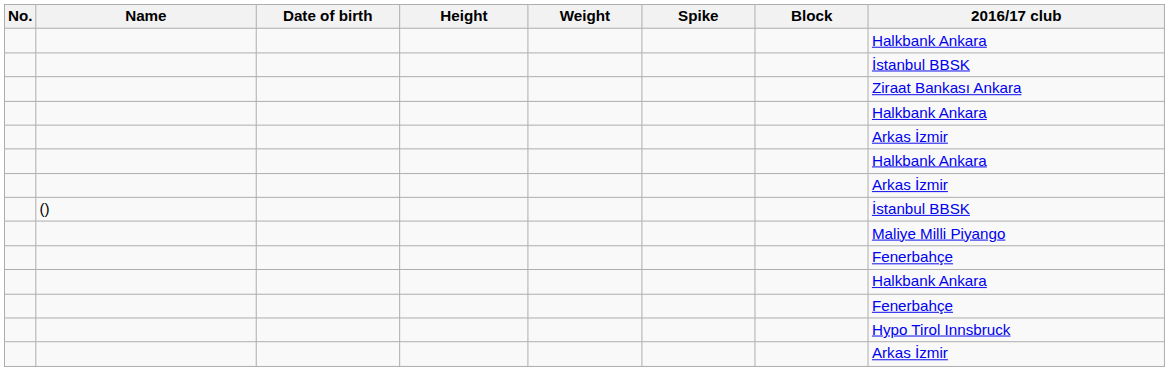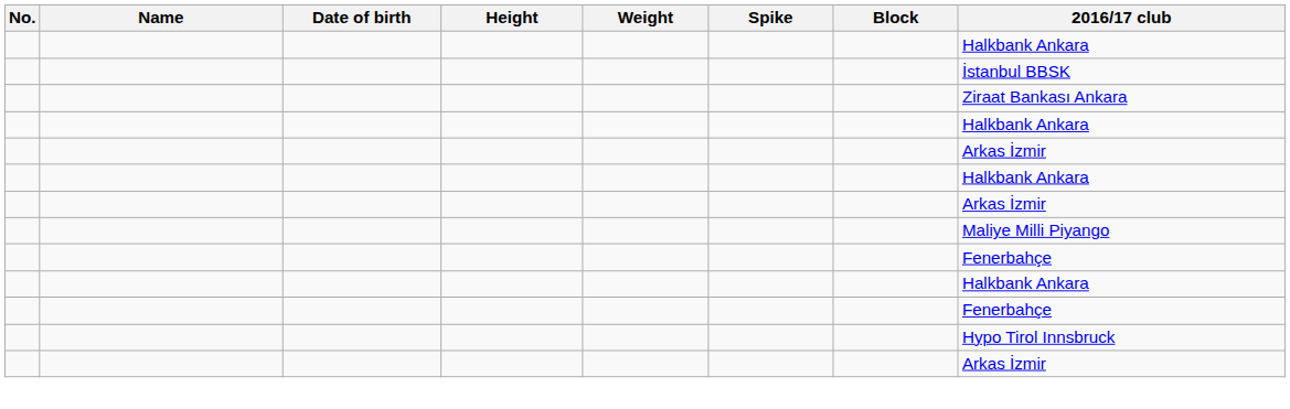- row: () | İstanbul BBSK
